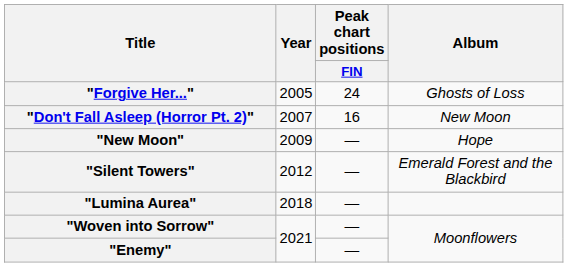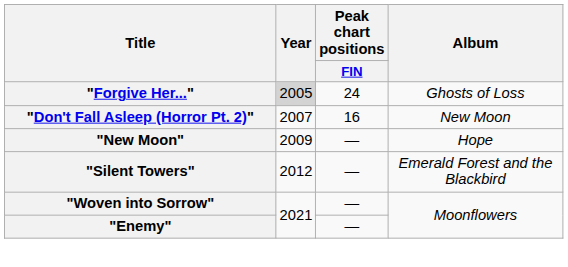"Forgive Her..." | Year: no background -> lightgrey background
- row: "Lumina Aurea" | 2018 | —
